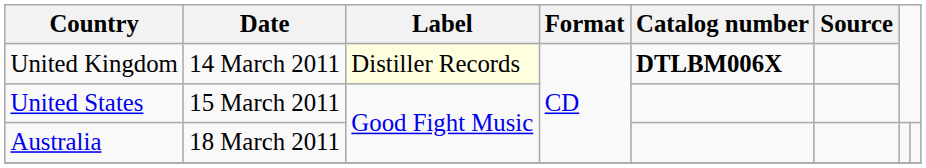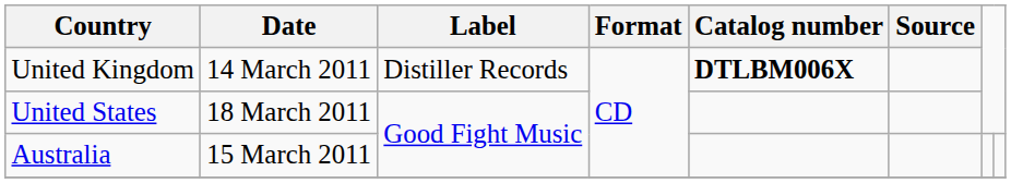United Kingdom | Label: lightyellow background -> no background
United States | Date: 15 March 2011 -> 18 March 2011
Australia | Date: 18 March 2011 -> 15 March 2011
